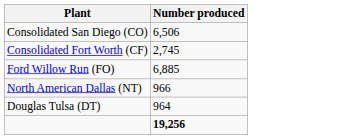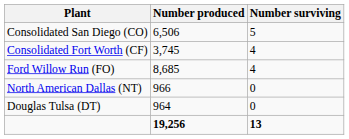+ column: Number surviving | 5 | 4 | 4 | 0 | 0 | 13
Consolidated Fort Worth (CF) | Number produced: 2,745 -> 3,745
Ford Willow Run (FO) | Number produced: 6,885 -> 8,685
